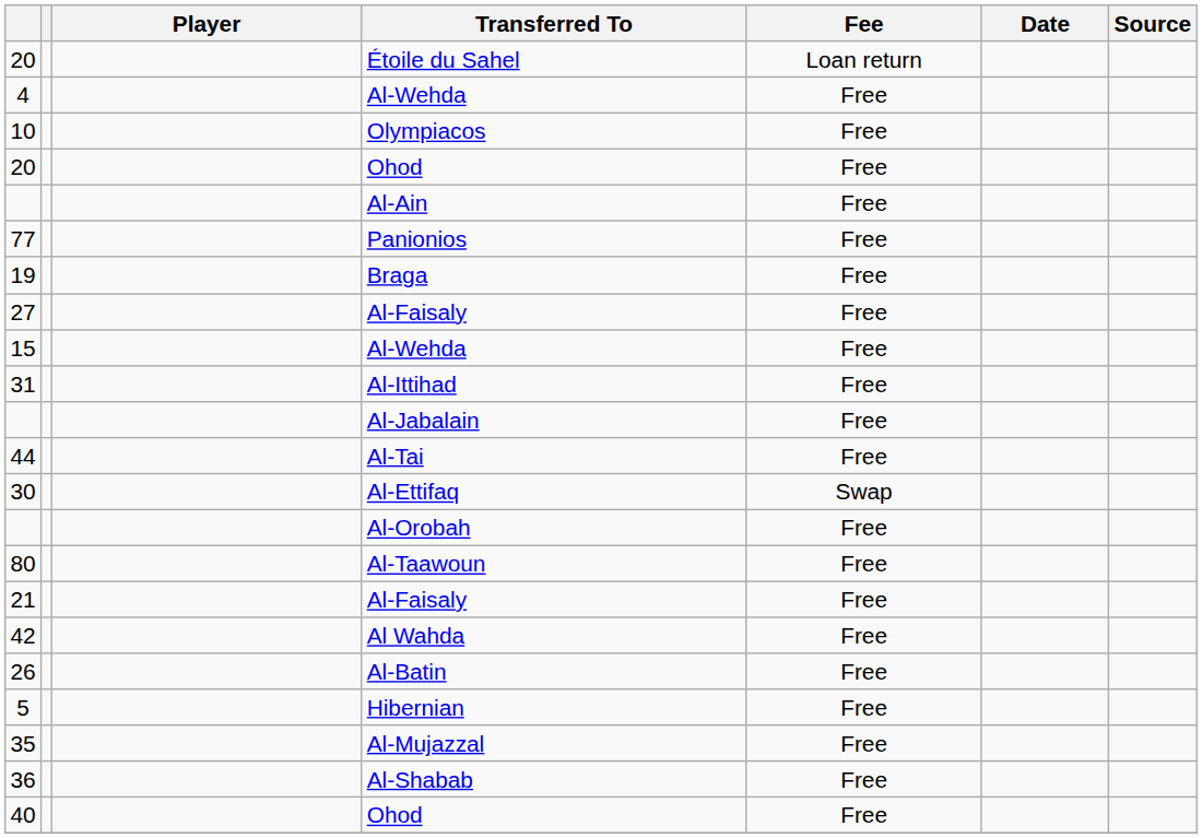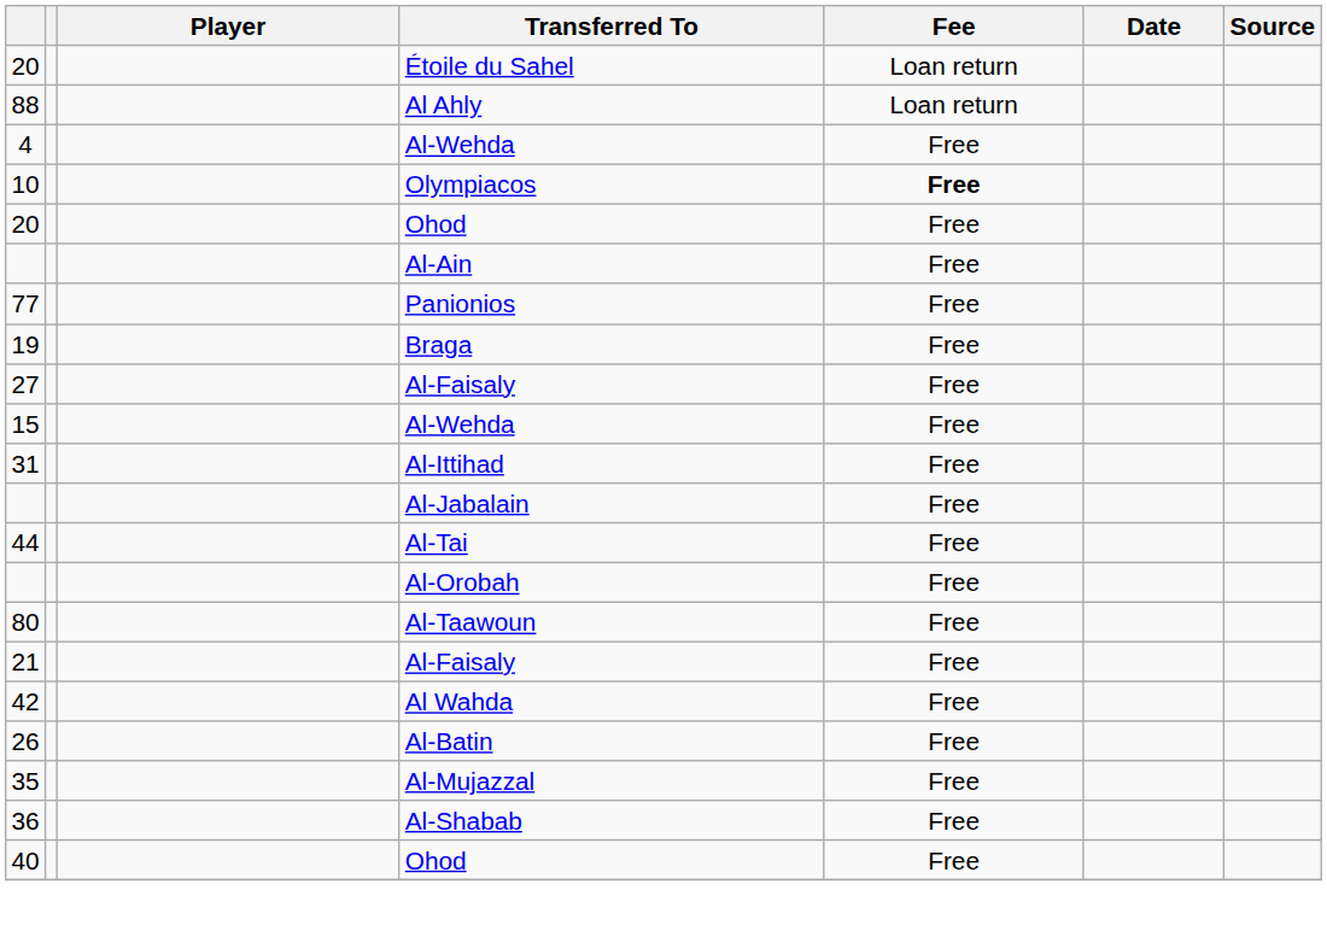+ row: 88 | Al Ahly | Loan return
10 | Fee: normal -> bold
- row: 30 | Al-Ettifaq | Swap
- row: 5 | Hibernian | Free
